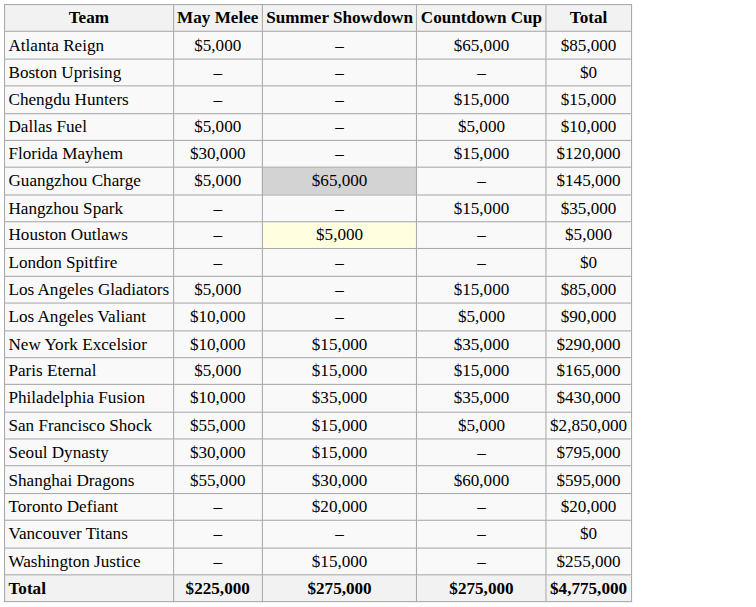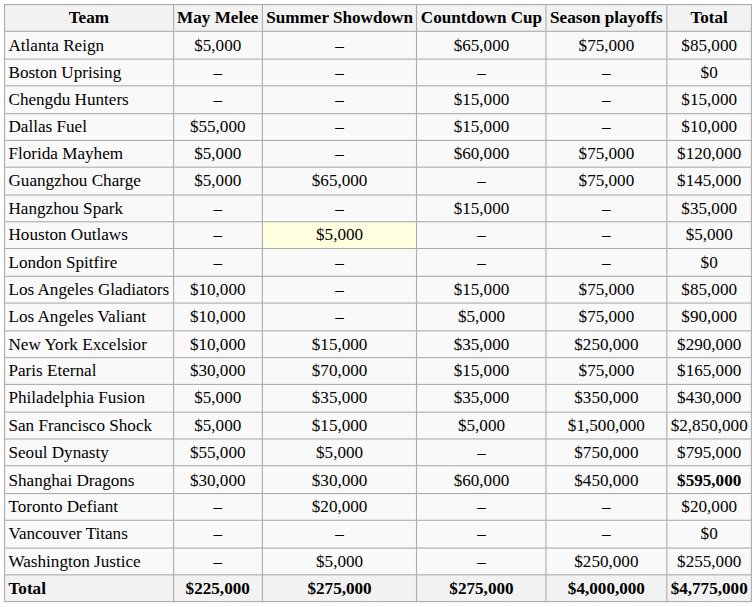+ column: Season playoffs | $75,000 | – | – | – | $75,000 | $75,000 | – | – | – | $75,000 | $75,000 | $250,000 | $75,000 | $350,000 | $1,500,000 | $750,000 | $450,000 | – | – | $250,000 | $4,000,000
Dallas Fuel | May Melee: $5,000 -> $55,000
Dallas Fuel | Countdown Cup: $5,000 -> $15,000
Florida Mayhem | May Melee: $30,000 -> $5,000
Florida Mayhem | Countdown Cup: $15,000 -> $60,000
Guangzhou Charge | Summer Showdown: lightgrey background -> no background
Los Angeles Gladiators | May Melee: $5,000 -> $10,000
Paris Eternal | May Melee: $5,000 -> $30,000
Paris Eternal | Summer Showdown: $15,000 -> $70,000
Philadelphia Fusion | May Melee: $10,000 -> $5,000
San Francisco Shock | May Melee: $55,000 -> $5,000
Seoul Dynasty | May Melee: $30,000 -> $55,000
Seoul Dynasty | Summer Showdown: $15,000 -> $5,000
Shanghai Dragons | May Melee: $55,000 -> $30,000
Shanghai Dragons | Total: normal -> bold
Washington Justice | Summer Showdown: $15,000 -> $5,000
